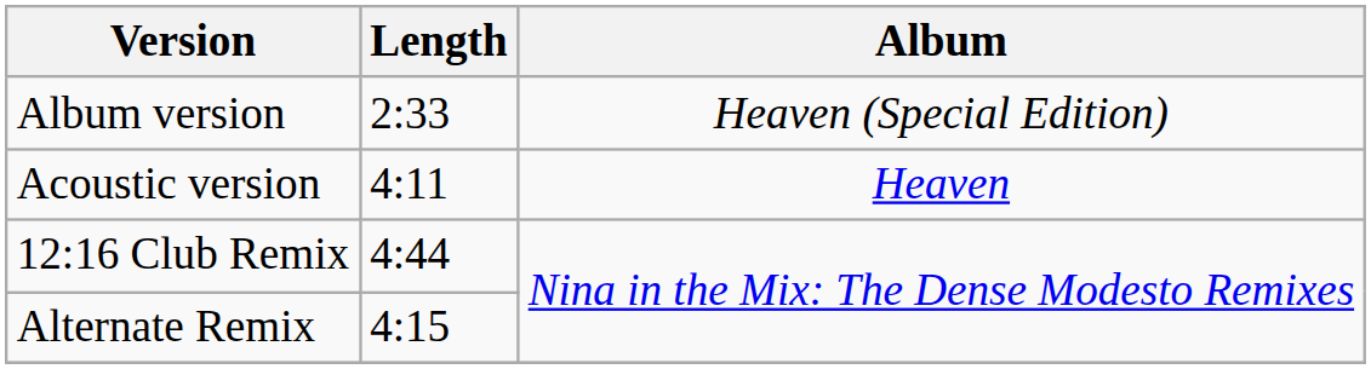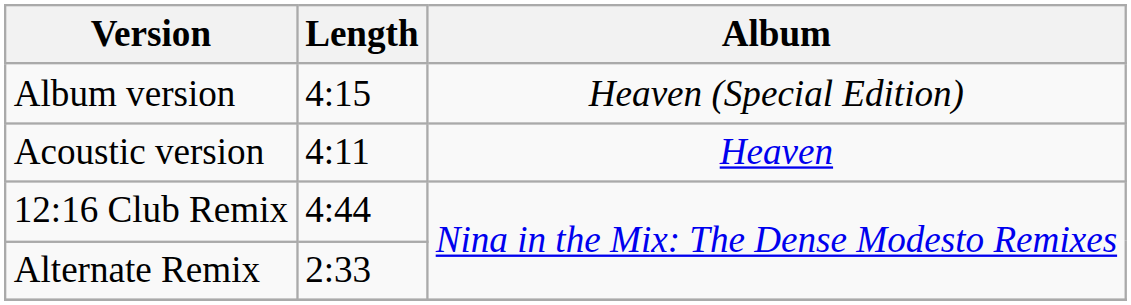Album version | Length: 2:33 -> 4:15
Alternate Remix | Length: 4:15 -> 2:33
